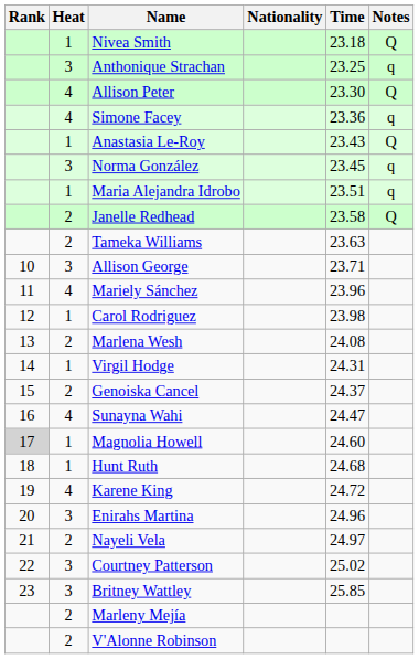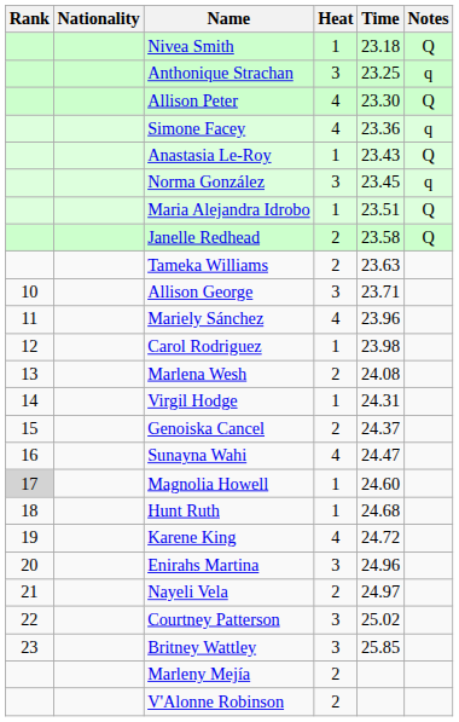columns swapped: Heat <-> Nationality
Maria Alejandra Idrobo | Notes: q -> Q
